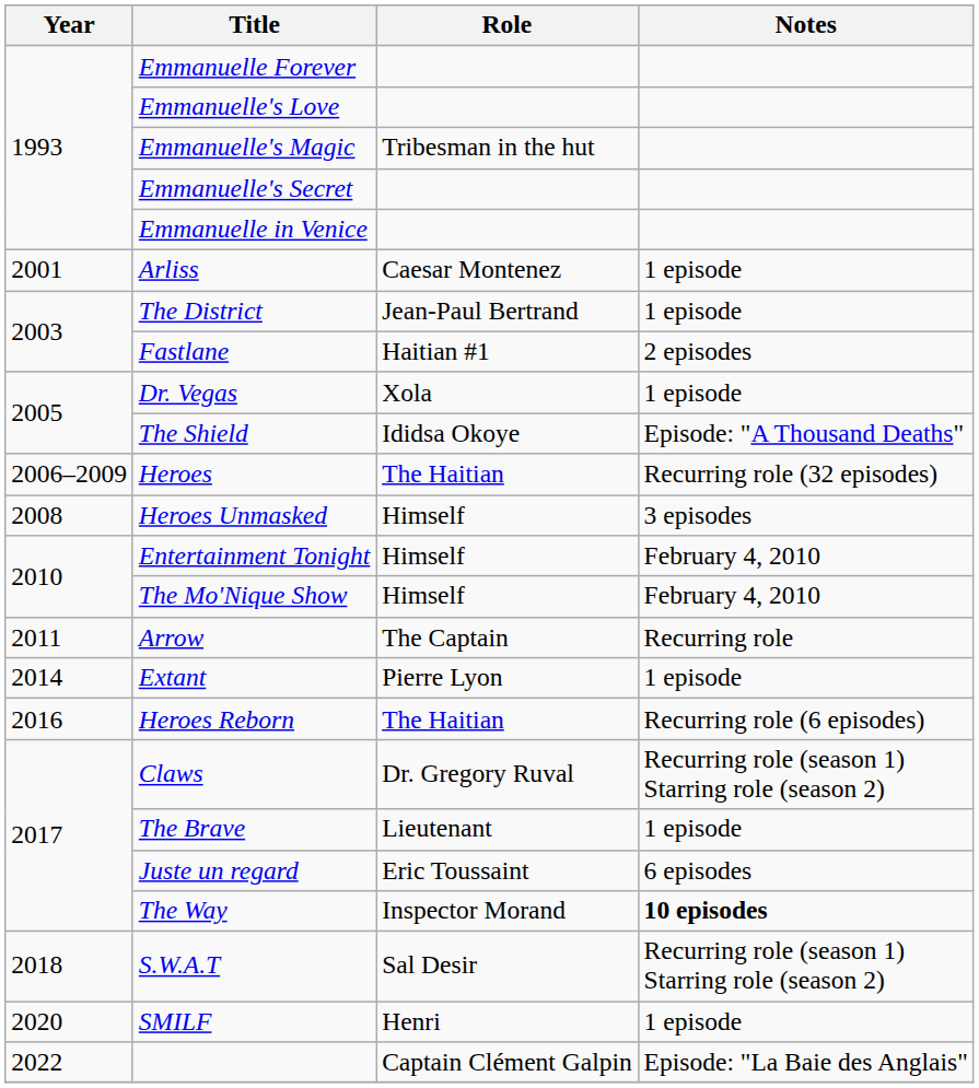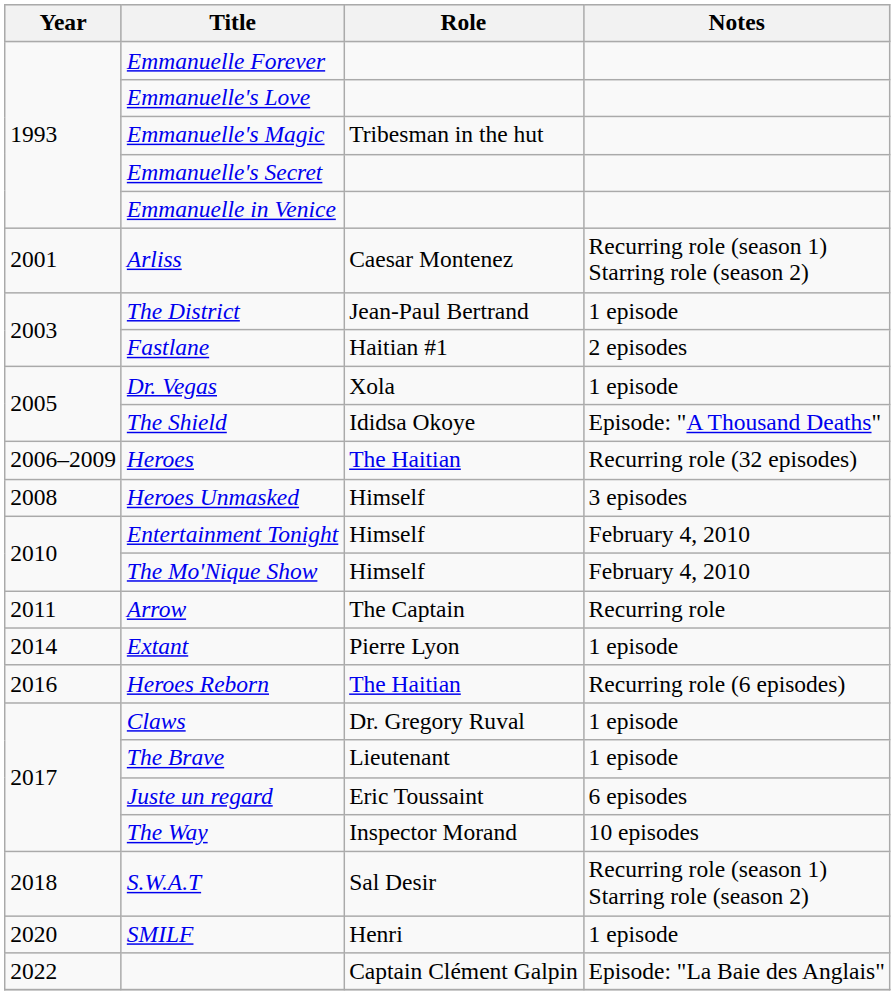Arliss | Notes: 1 episode -> Recurring role (season 1) Starring role (season 2)
Claws | Notes: Recurring role (season 1) Starring role (season 2) -> 1 episode
The Way | Notes: bold -> normal
